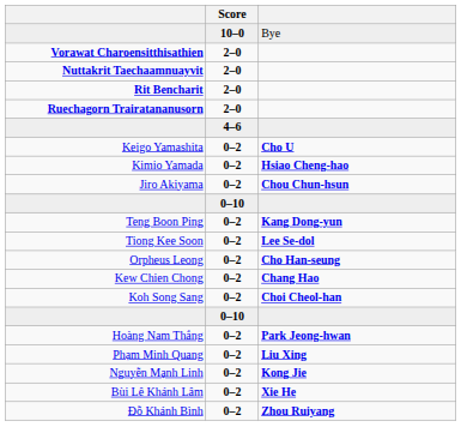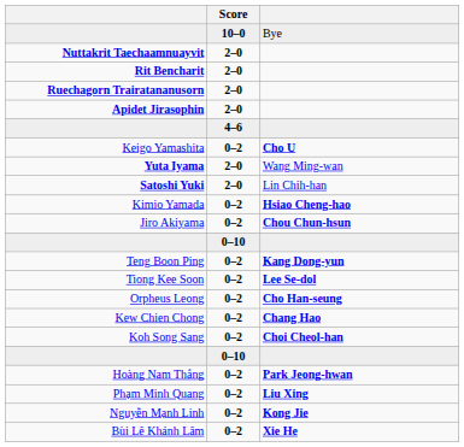- row: Vorawat Charoensitthisathien | 2–0
+ row: Apidet Jirasophin | 2–0
+ row: Yuta Iyama | 2–0 | Wang Ming-wan
+ row: Satoshi Yuki | 2–0 | Lin Chih-han
- row: Đỗ Khánh Bình | 0–2 | Zhou Ruiyang
